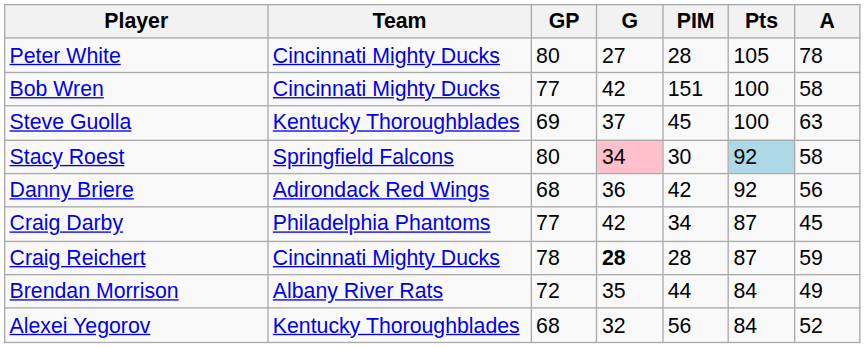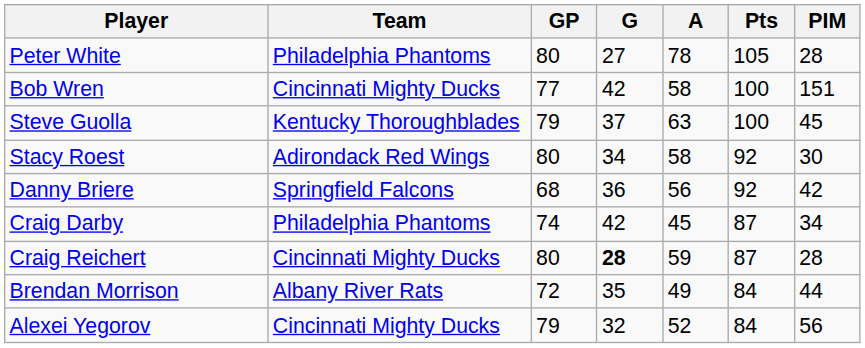columns swapped: A <-> PIM
Peter White | Team: Cincinnati Mighty Ducks -> Philadelphia Phantoms
Steve Guolla | GP: 69 -> 79
Stacy Roest | Team: Springfield Falcons -> Adirondack Red Wings
Stacy Roest | G: pink background -> no background
Stacy Roest | Pts: lightblue background -> no background
Danny Briere | Team: Adirondack Red Wings -> Springfield Falcons
Craig Darby | GP: 77 -> 74
Craig Reichert | GP: 78 -> 80
Alexei Yegorov | Team: Kentucky Thoroughblades -> Cincinnati Mighty Ducks
Alexei Yegorov | GP: 68 -> 79
